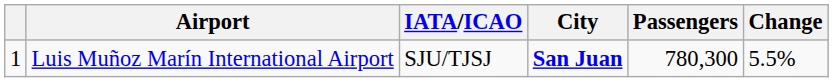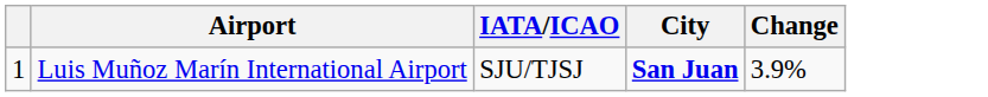- column: Passengers | 780,300
Luis Muñoz Marín International Airport | Change: 5.5% -> 3.9%
